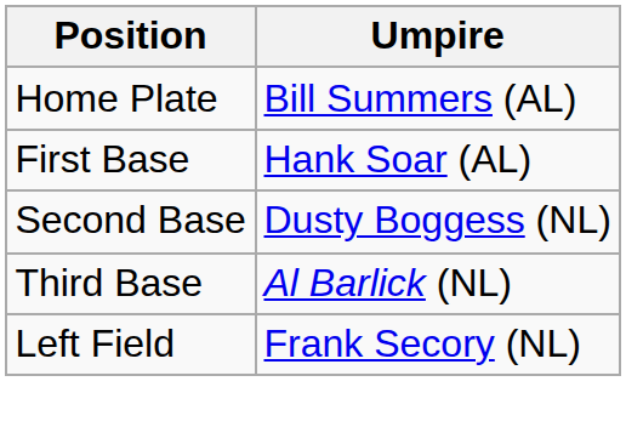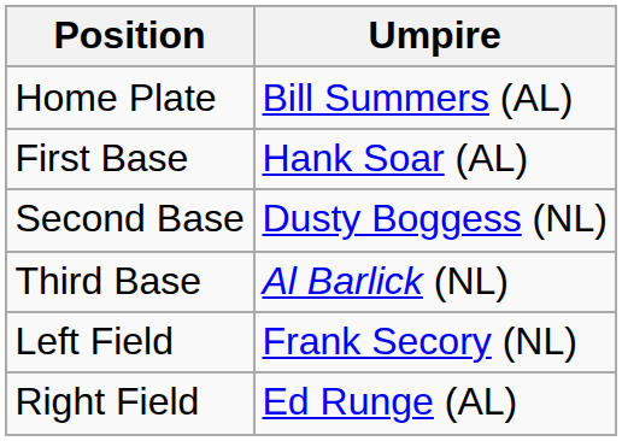+ row: Right Field | Ed Runge (AL)
